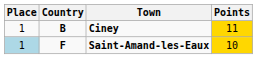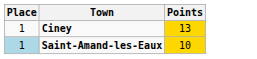- column: Country | B | F
Ciney | Points: 11 -> 13
